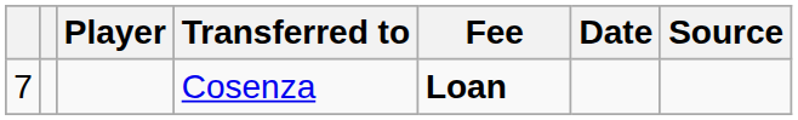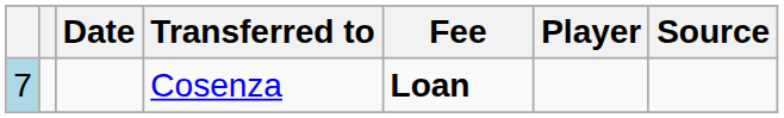columns swapped: Player <-> Date
Cosenza | column 1: no background -> lightblue background
